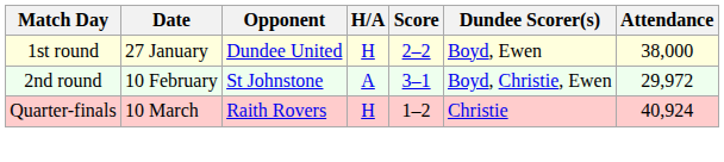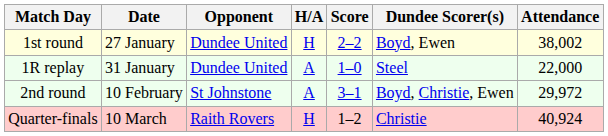1st round | Attendance: 38,000 -> 38,002
+ row: 1R replay | 31 January | Dundee United | A | 1–0 | Steel | 22,000
